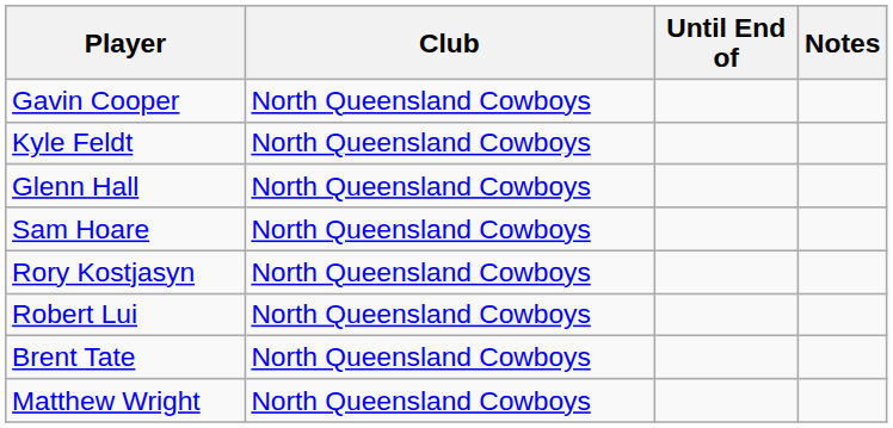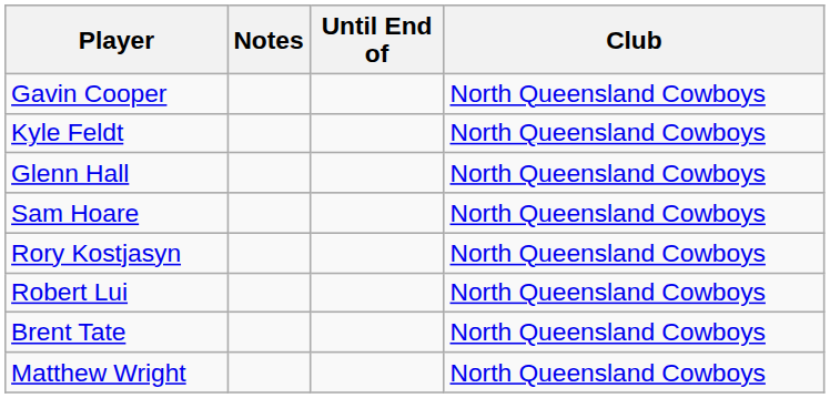columns swapped: Club <-> Notes
